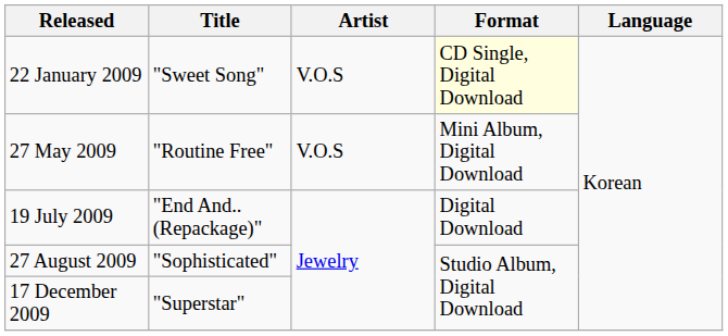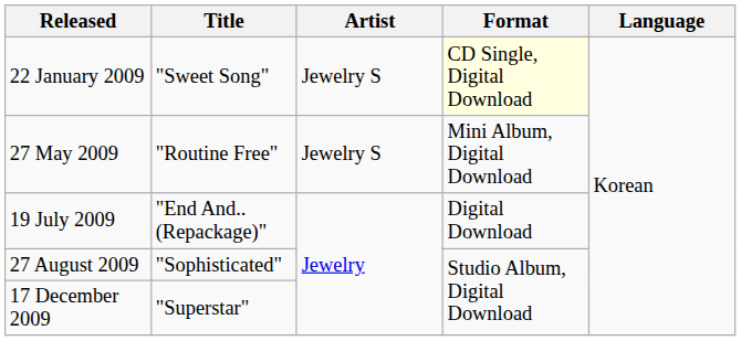22 January 2009 | Artist: V.O.S -> Jewelry S
27 May 2009 | Artist: V.O.S -> Jewelry S
